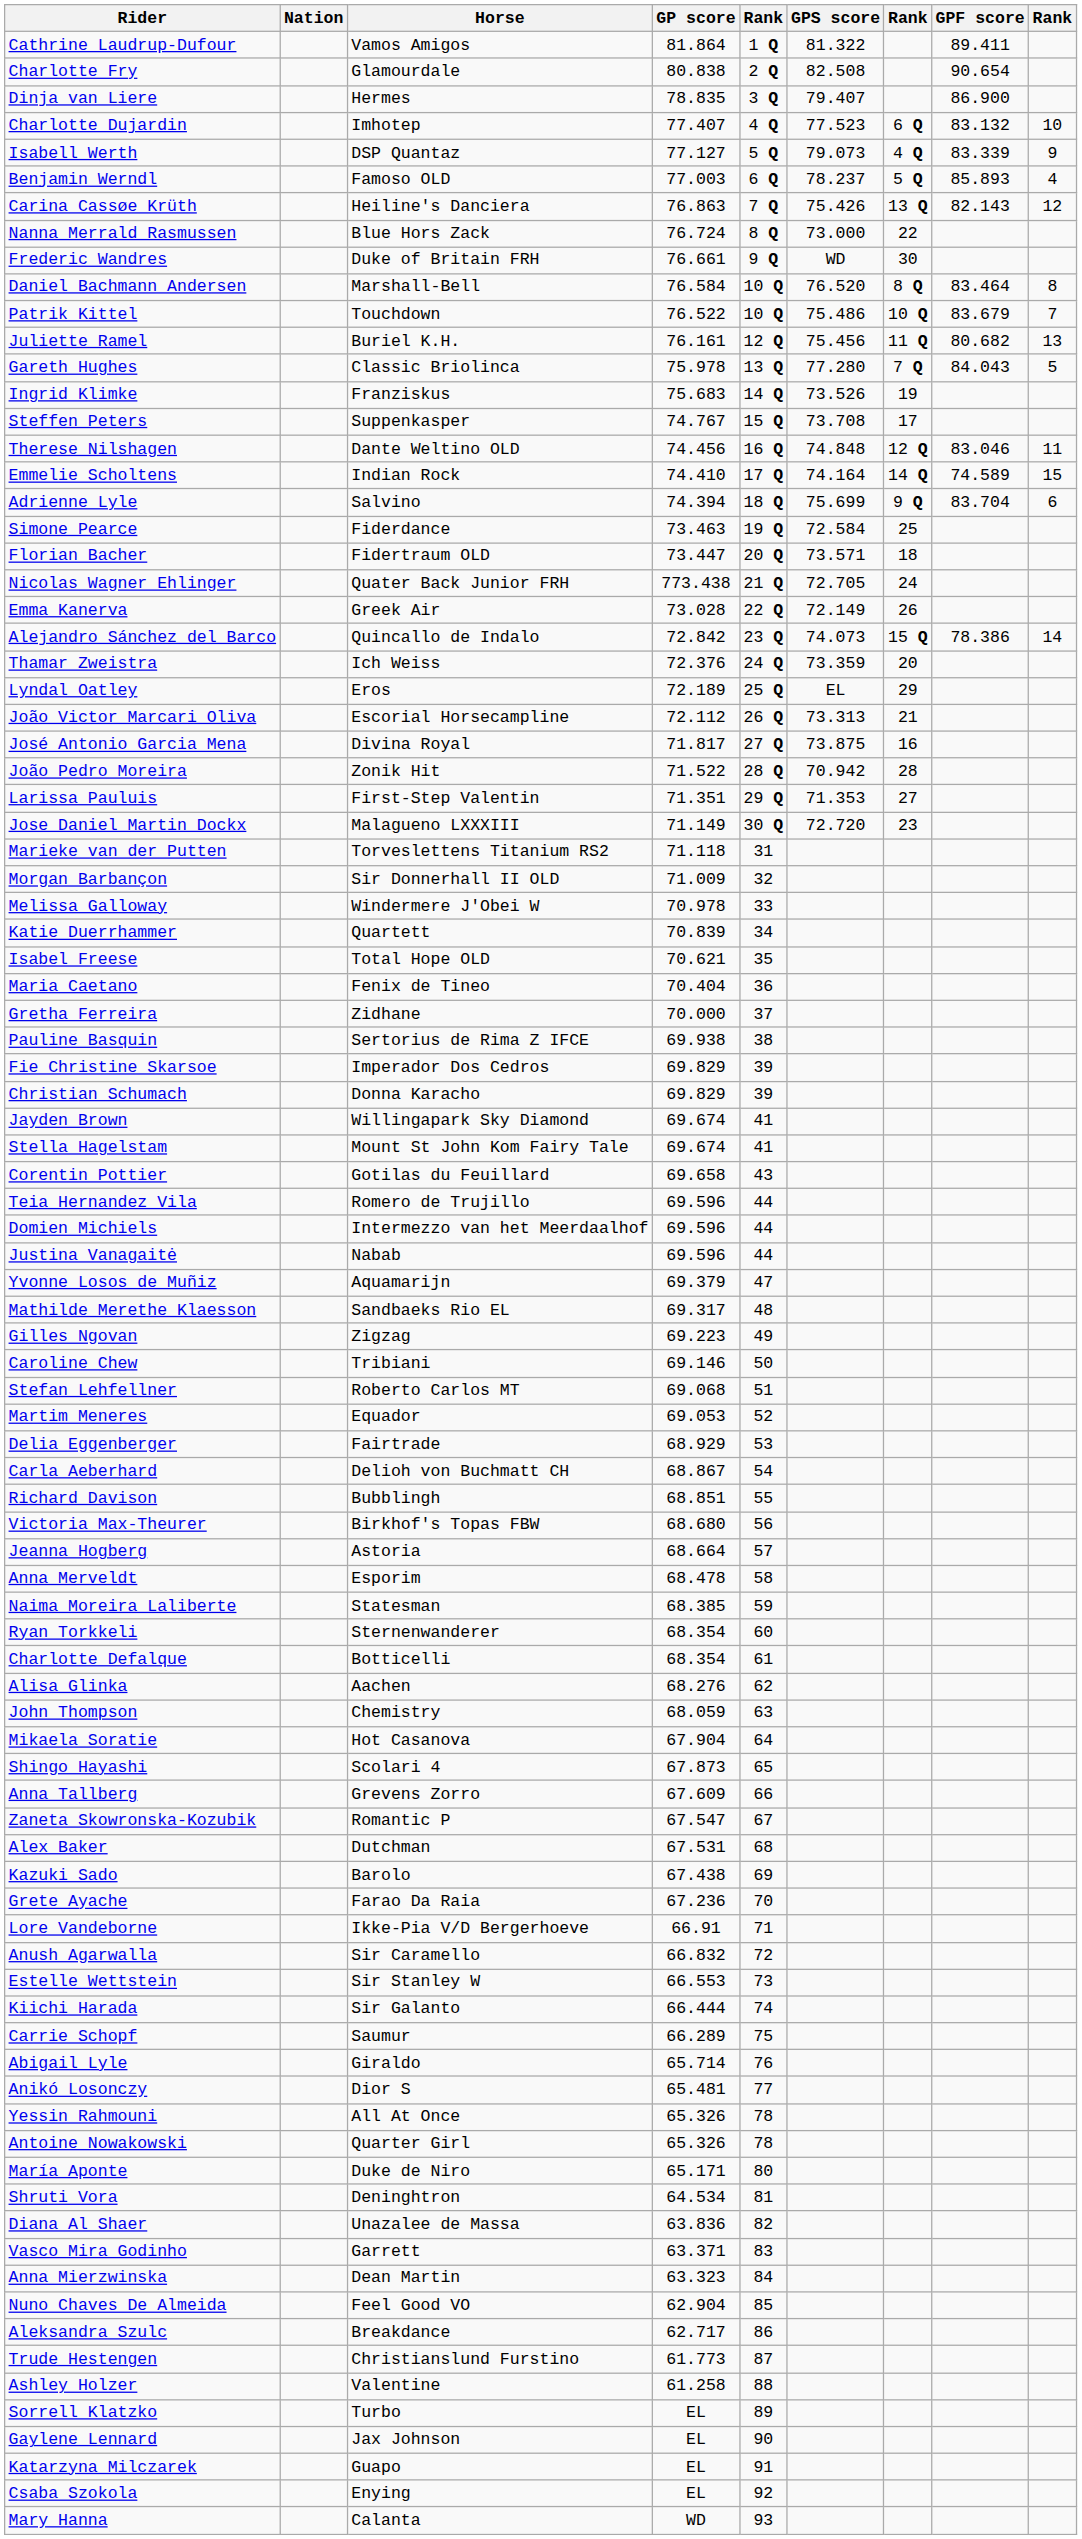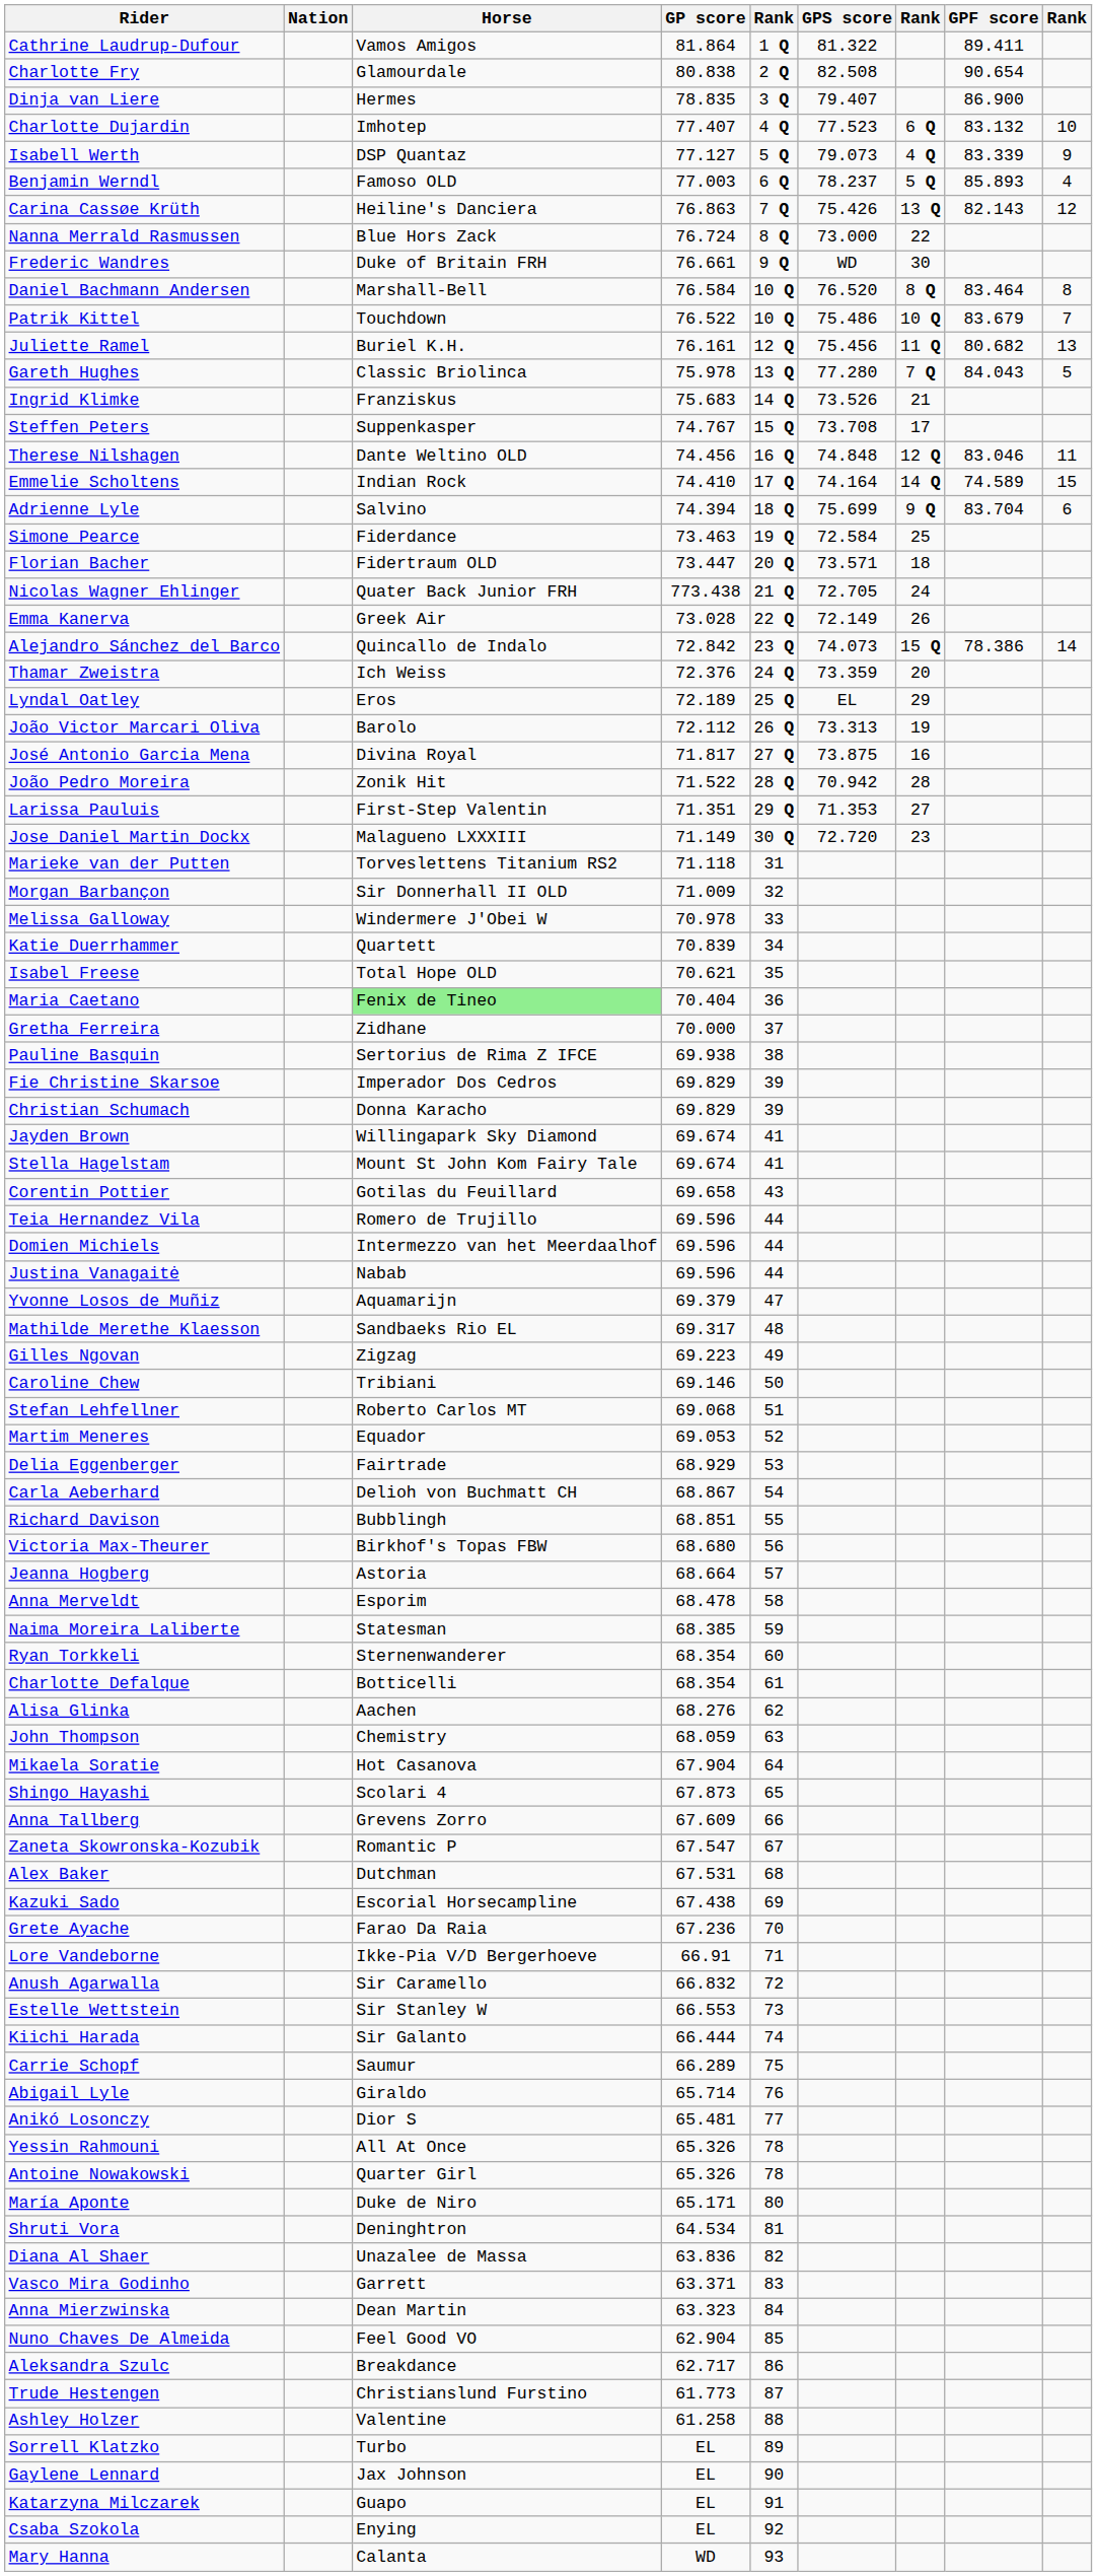Ingrid Klimke | column 7: 19 -> 21
João Victor Marcari Oliva | Horse: Escorial Horsecampline -> Barolo
João Victor Marcari Oliva | column 7: 21 -> 19
Maria Caetano | Horse: no background -> lightgreen background
Kazuki Sado | Horse: Barolo -> Escorial Horsecampline
